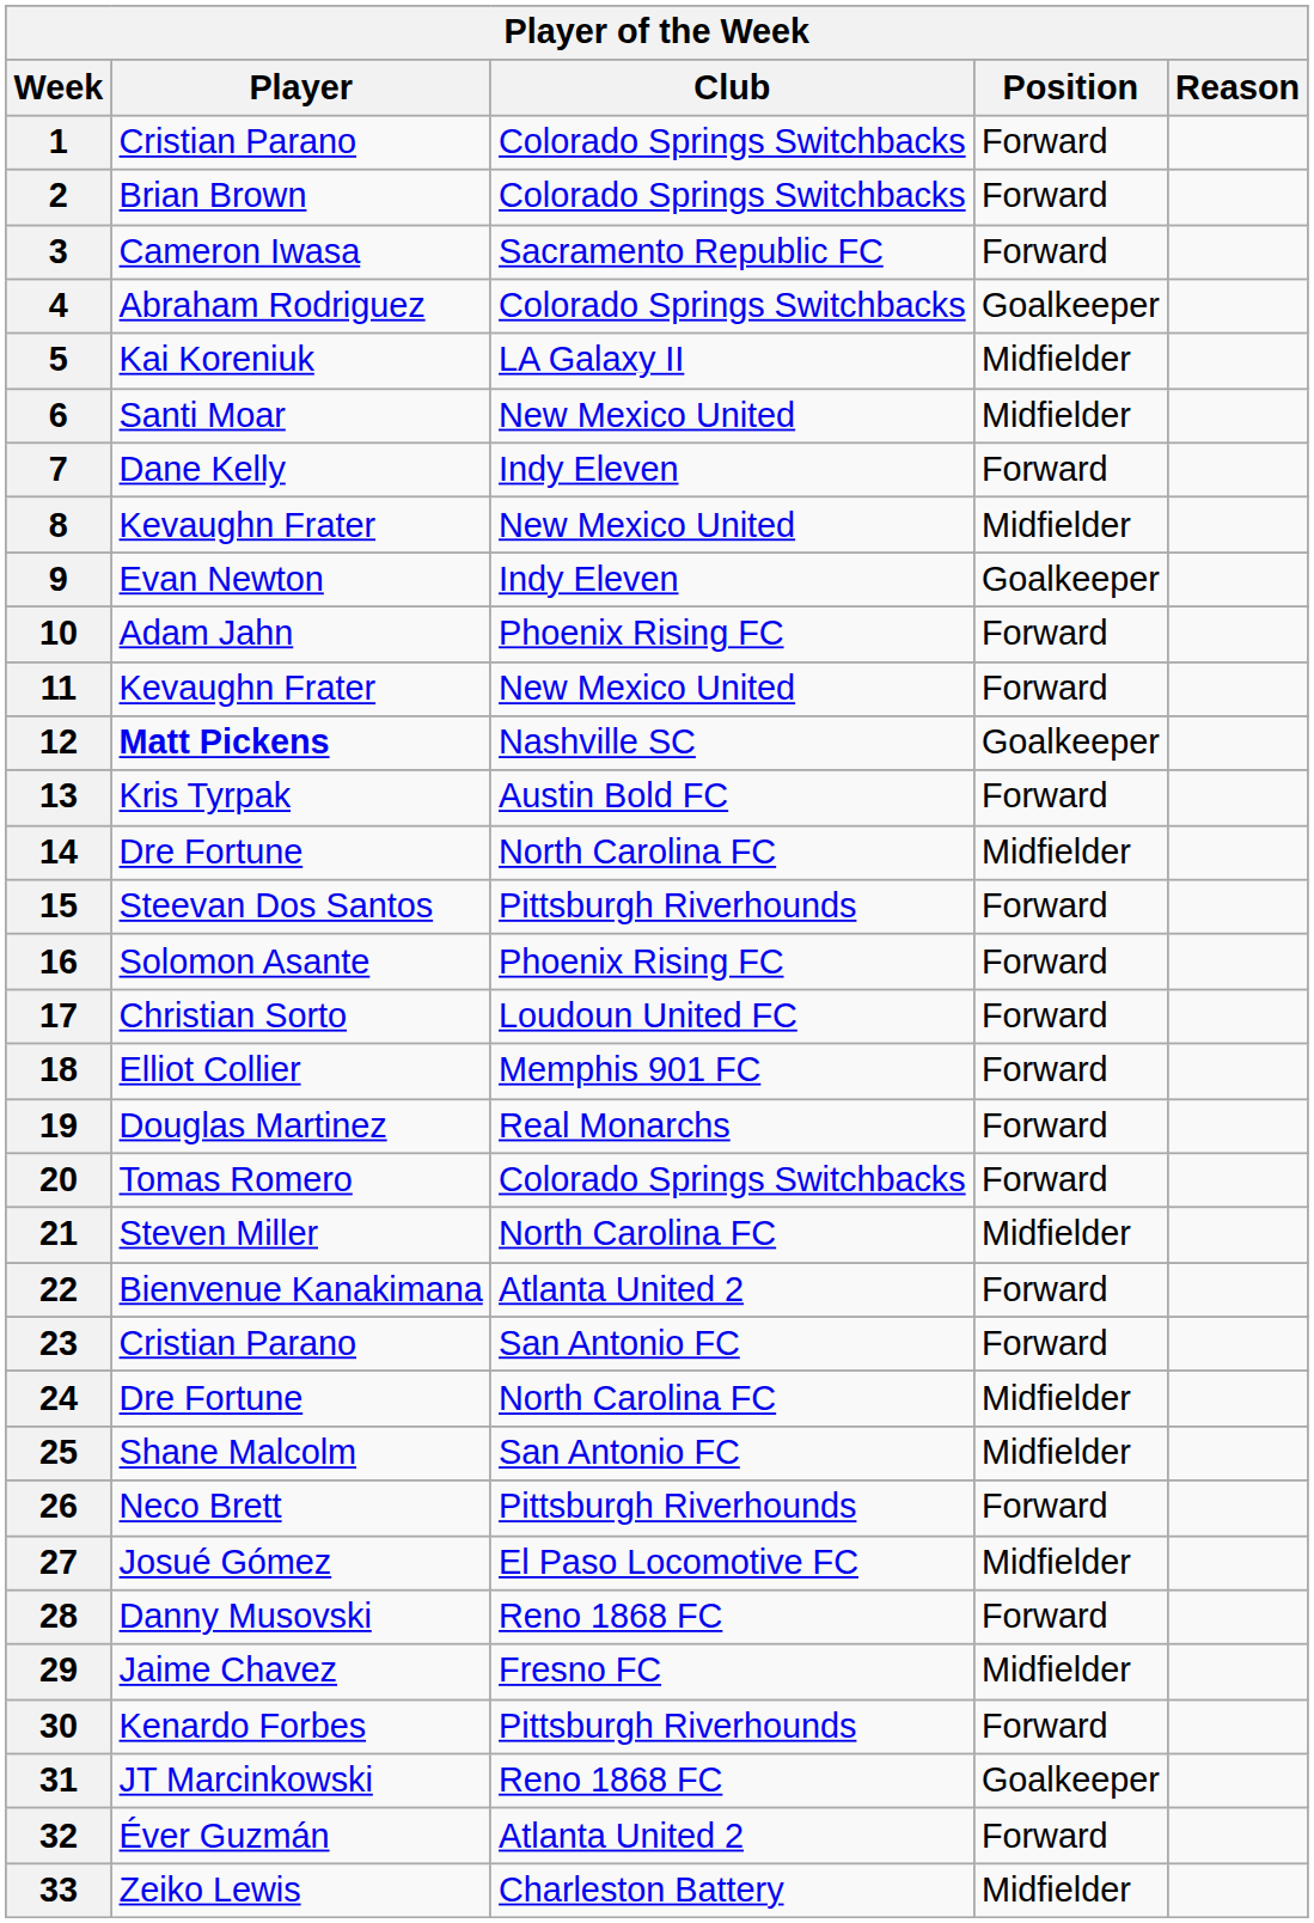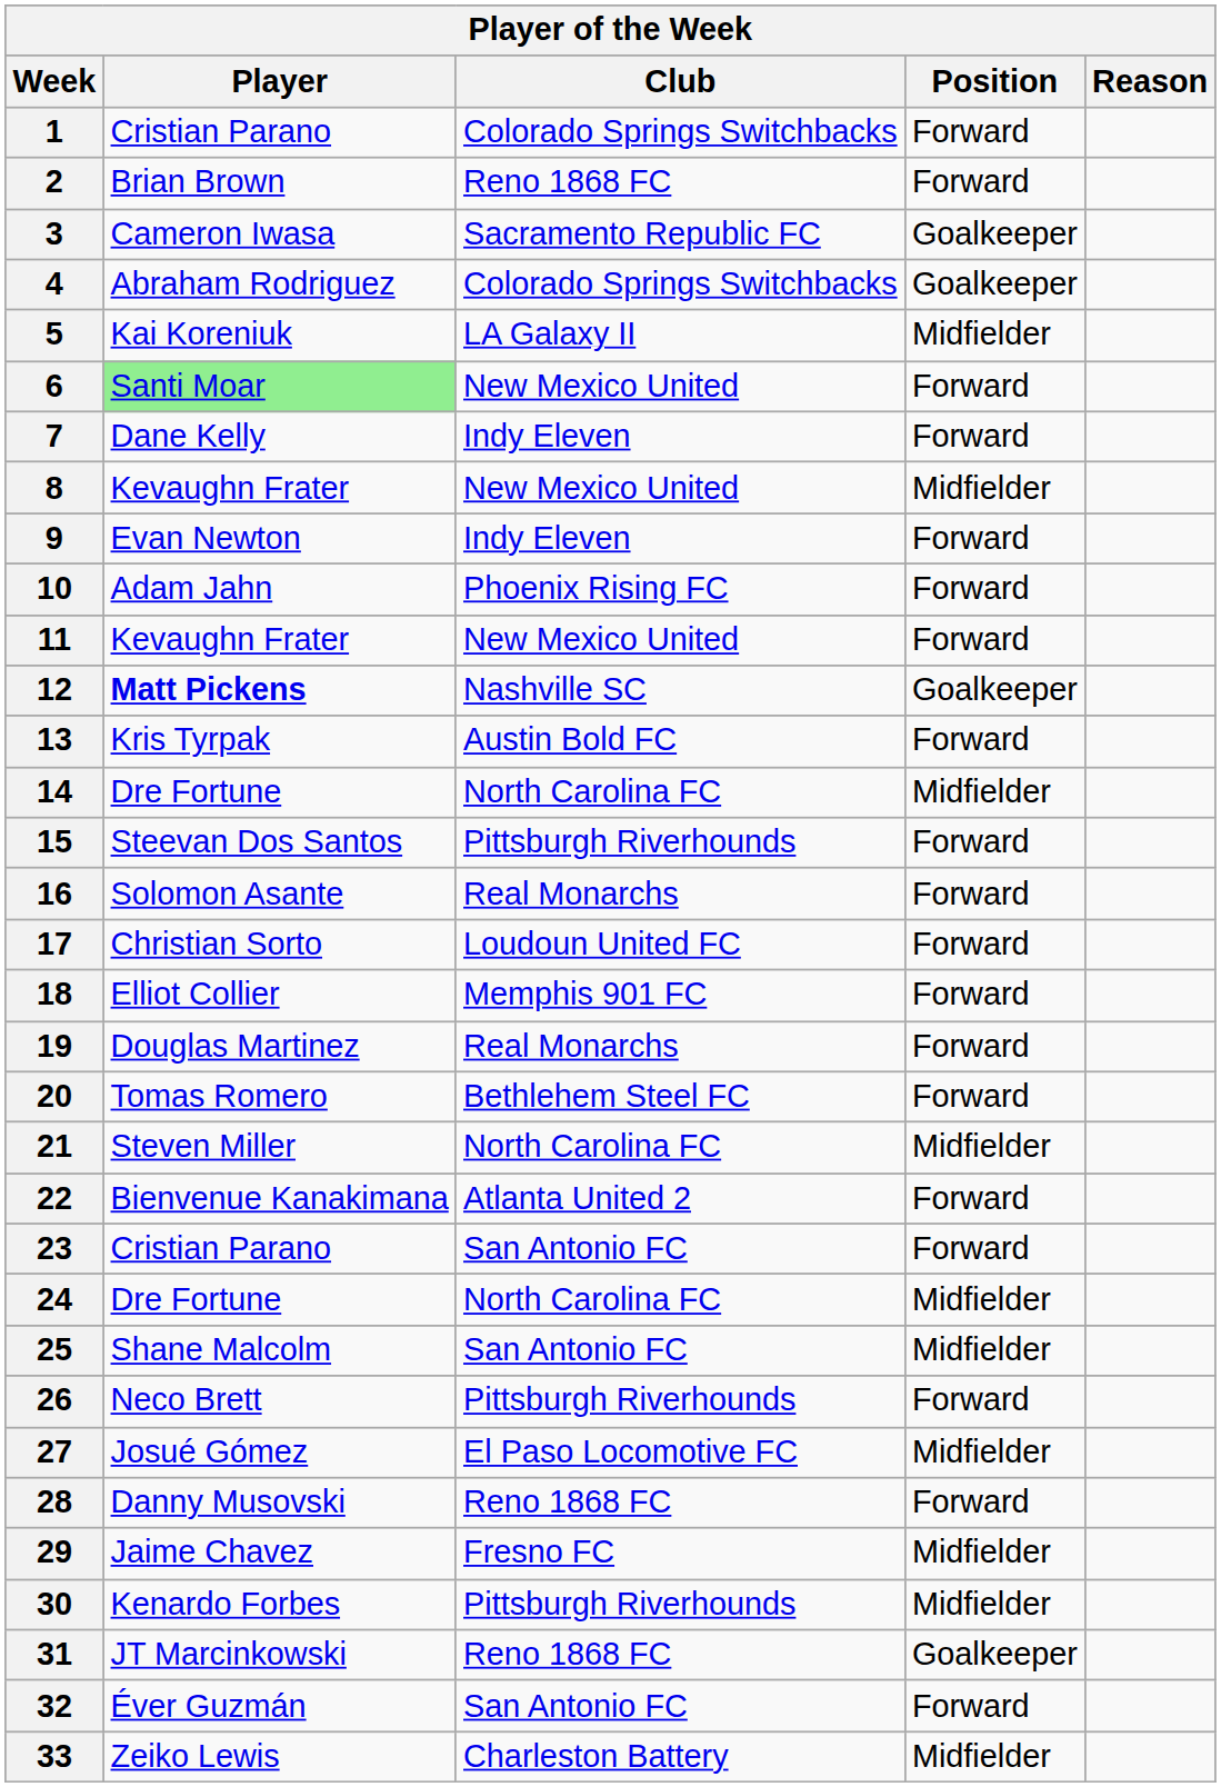2 | Club: Colorado Springs Switchbacks -> Reno 1868 FC
3 | Position: Forward -> Goalkeeper
6 | Player: no background -> lightgreen background
6 | Position: Midfielder -> Forward
9 | Position: Goalkeeper -> Forward
16 | Club: Phoenix Rising FC -> Real Monarchs
20 | Club: Colorado Springs Switchbacks -> Bethlehem Steel FC
30 | Position: Forward -> Midfielder
32 | Club: Atlanta United 2 -> San Antonio FC
